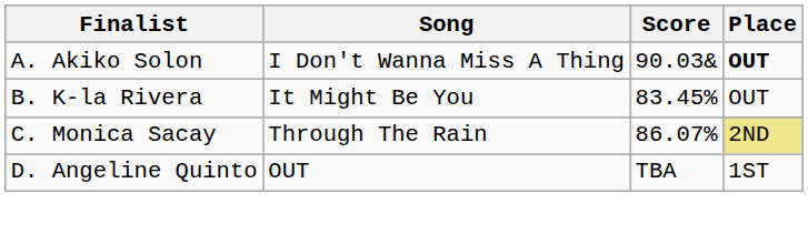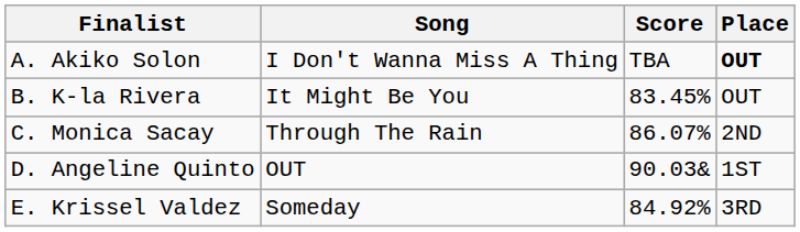A. Akiko Solon | Score: 90.03& -> TBA
C. Monica Sacay | Place: khaki background -> no background
D. Angeline Quinto | Score: TBA -> 90.03&
+ row: E. Krissel Valdez | Someday | 84.92% | 3RD
